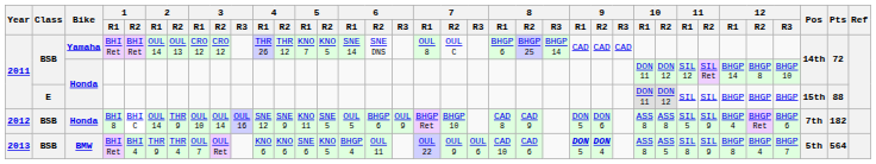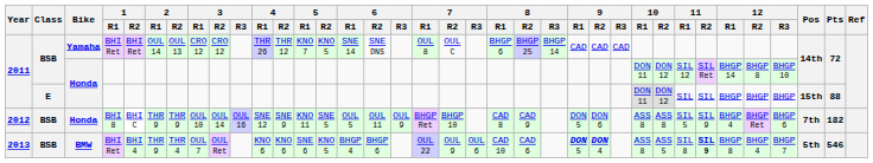2012 | 2 / R1: OUL 14 -> THR 9
2012 | 6 / R2: BHGP 6 -> OUL 11
2013 | 6 / R2: OUL 11 -> BHGP 6
2013 | 11 / R2: normal -> bold
2013 | Pts: 564 -> 546
